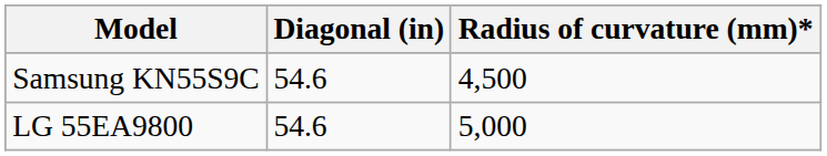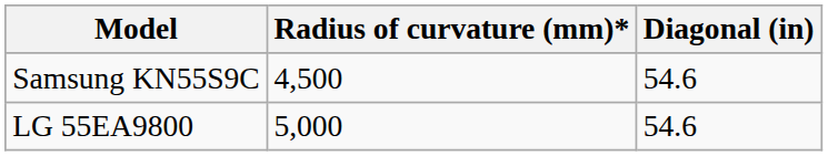columns swapped: Diagonal (in) <-> Radius of curvature (mm)*
